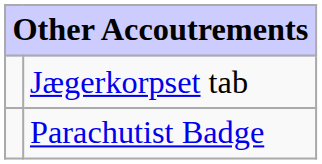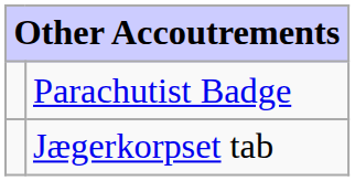rows swapped: Parachutist Badge <-> Jægerkorpset tab
